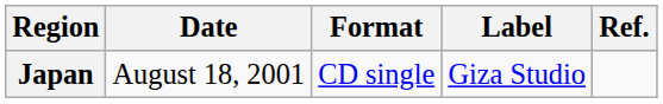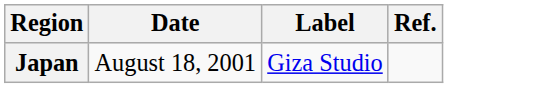- column: Format | CD single
